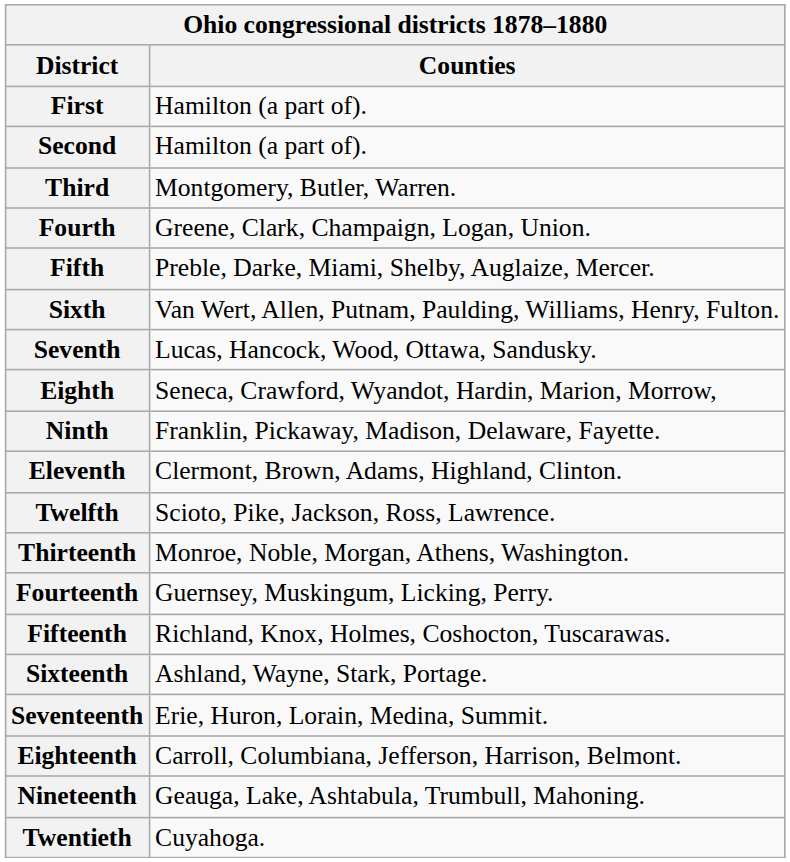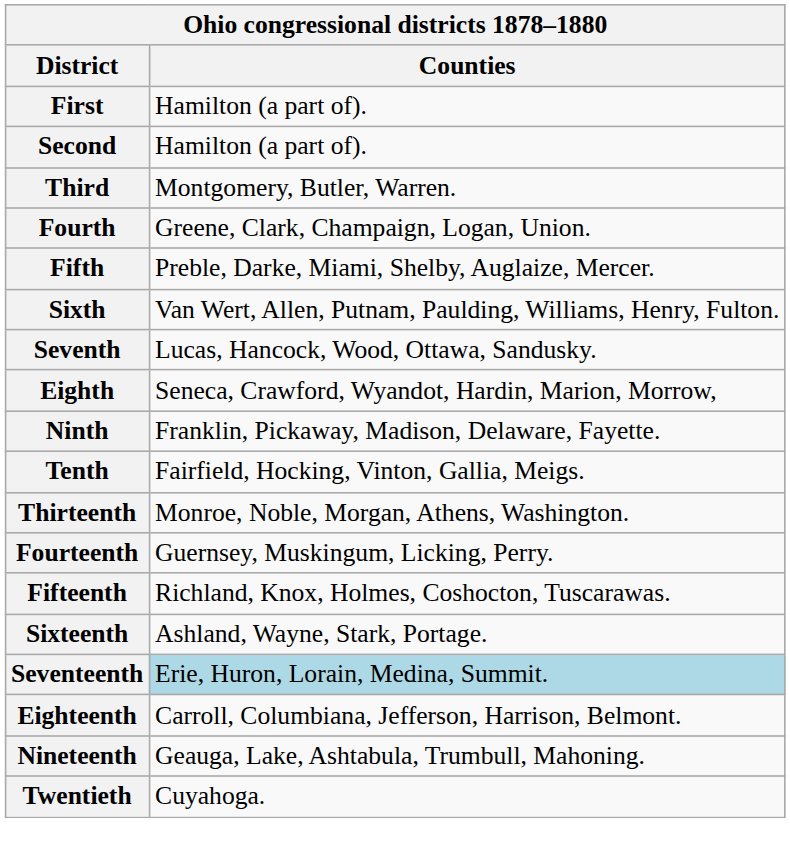+ row: Tenth | Fairfield, Hocking, Vinton, Gallia, Meigs.
- row: Eleventh | Clermont, Brown, Adams, Highland, Clinton.
- row: Twelfth | Scioto, Pike, Jackson, Ross, Lawrence.
Seventeenth | Counties: no background -> lightblue background
